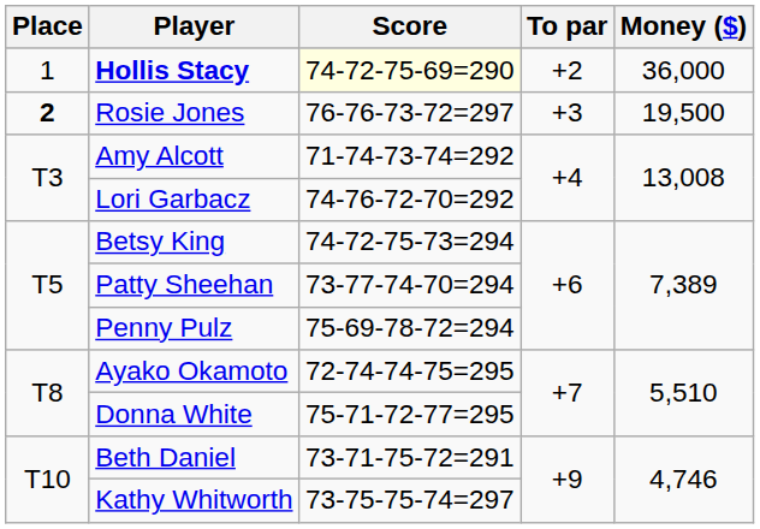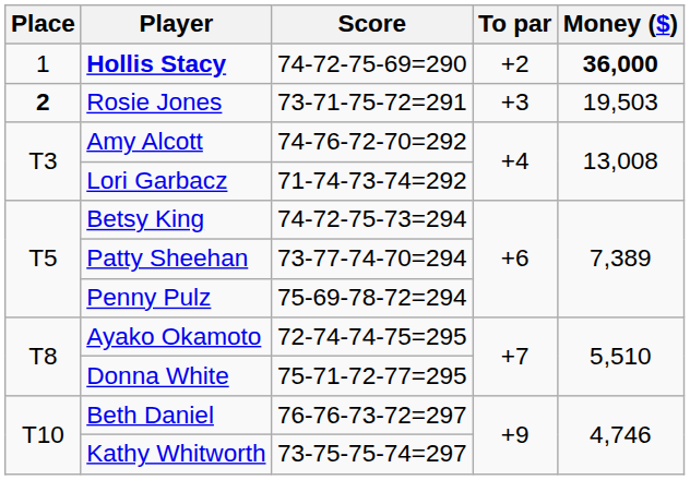Hollis Stacy | Score: lightyellow background -> no background
Hollis Stacy | Money ($): normal -> bold
Rosie Jones | Score: 76-76-73-72=297 -> 73-71-75-72=291
Rosie Jones | Money ($): 19,500 -> 19,503
Amy Alcott | Score: 71-74-73-74=292 -> 74-76-72-70=292
Lori Garbacz | Score: 74-76-72-70=292 -> 71-74-73-74=292
Beth Daniel | Score: 73-71-75-72=291 -> 76-76-73-72=297
